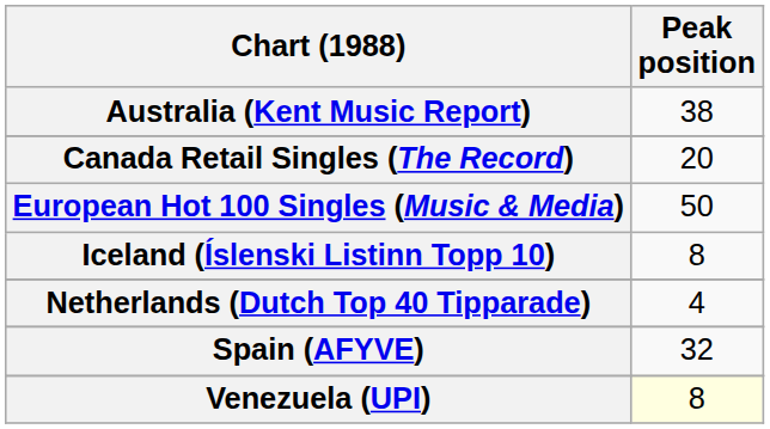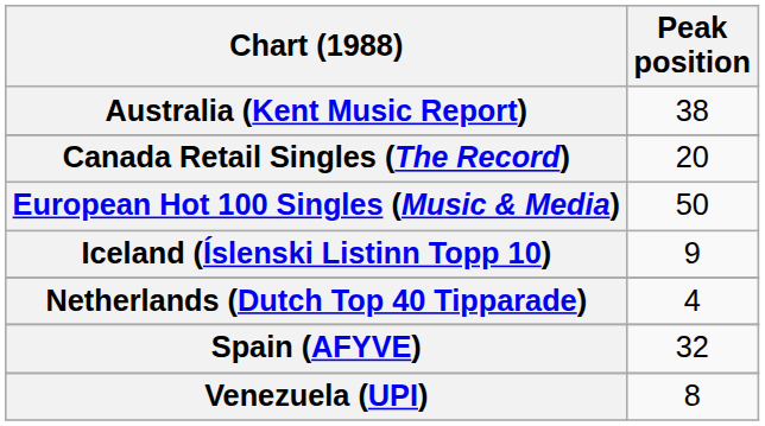Iceland (Íslenski Listinn Topp 10) | Peak position: 8 -> 9
Venezuela (UPI) | Peak position: lightyellow background -> no background
